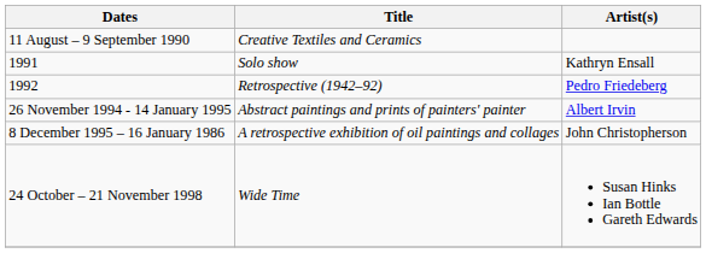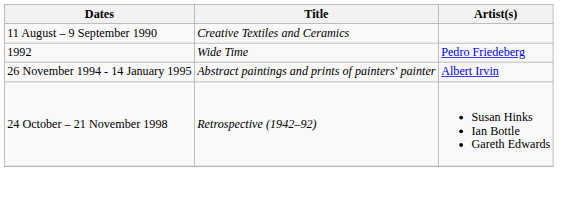- row: 1991 | Solo show | Kathryn Ensall
1992 | Title: Retrospective (1942–92) -> Wide Time
- row: 8 December 1995 – 16 January 1986 | A retrospective exhibition of oil paintings and collages | John Christopherson
24 October – 21 November 1998 | Title: Wide Time -> Retrospective (1942–92)
